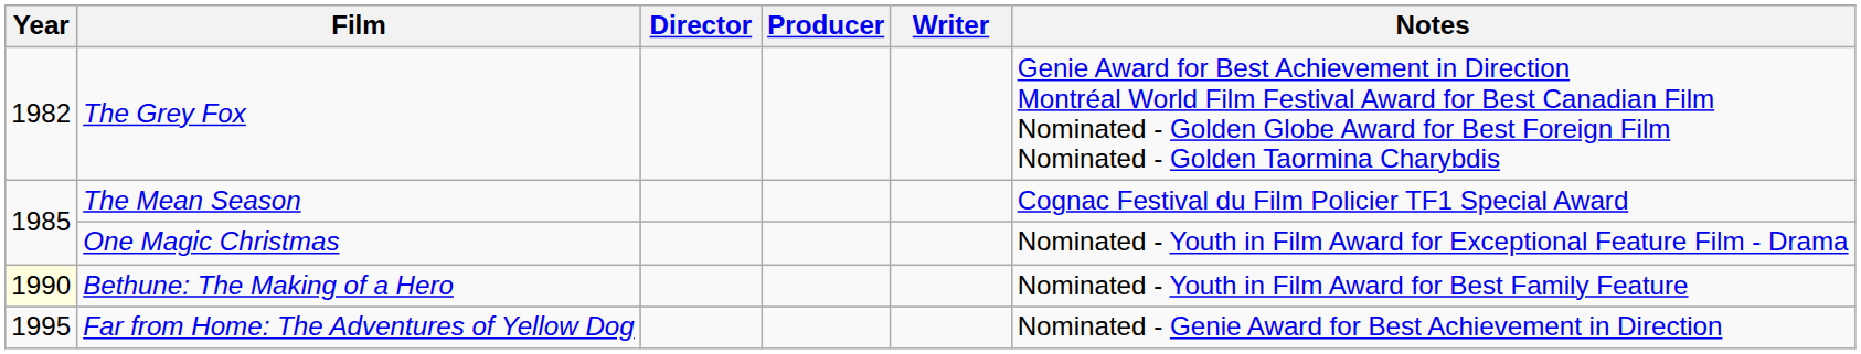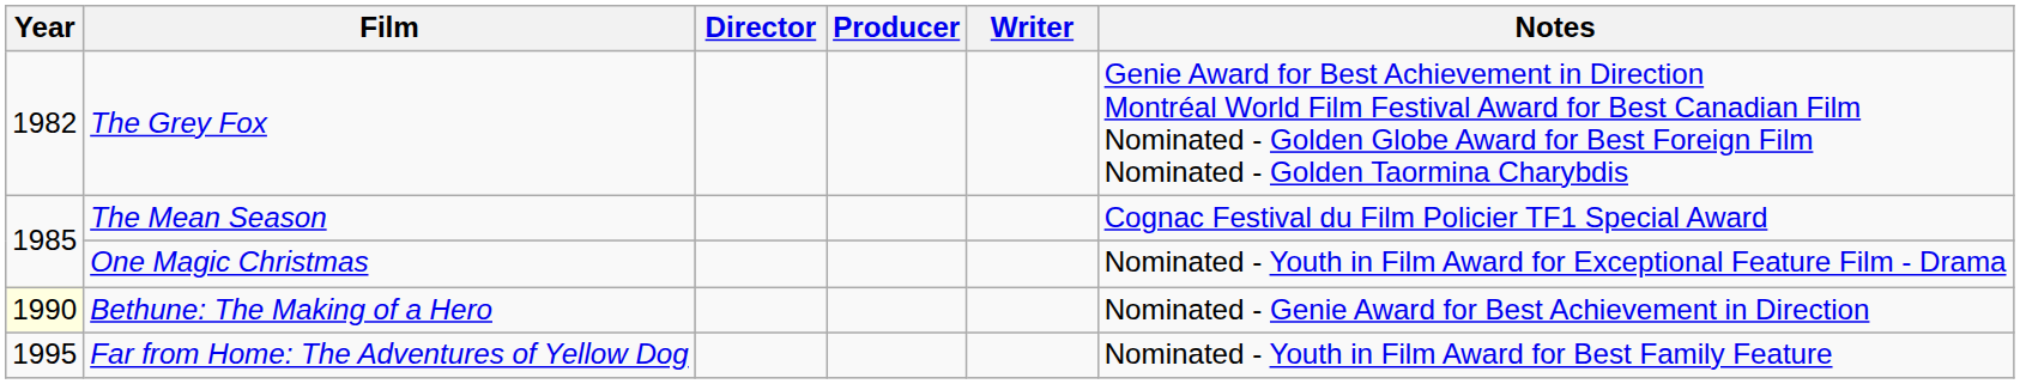Bethune: The Making of a Hero | Notes: Nominated - Youth in Film Award for Best Family Feature -> Nominated - Genie Award for Best Achievement in Direction
Far from Home: The Adventures of Yellow Dog | Notes: Nominated - Genie Award for Best Achievement in Direction -> Nominated - Youth in Film Award for Best Family Feature
